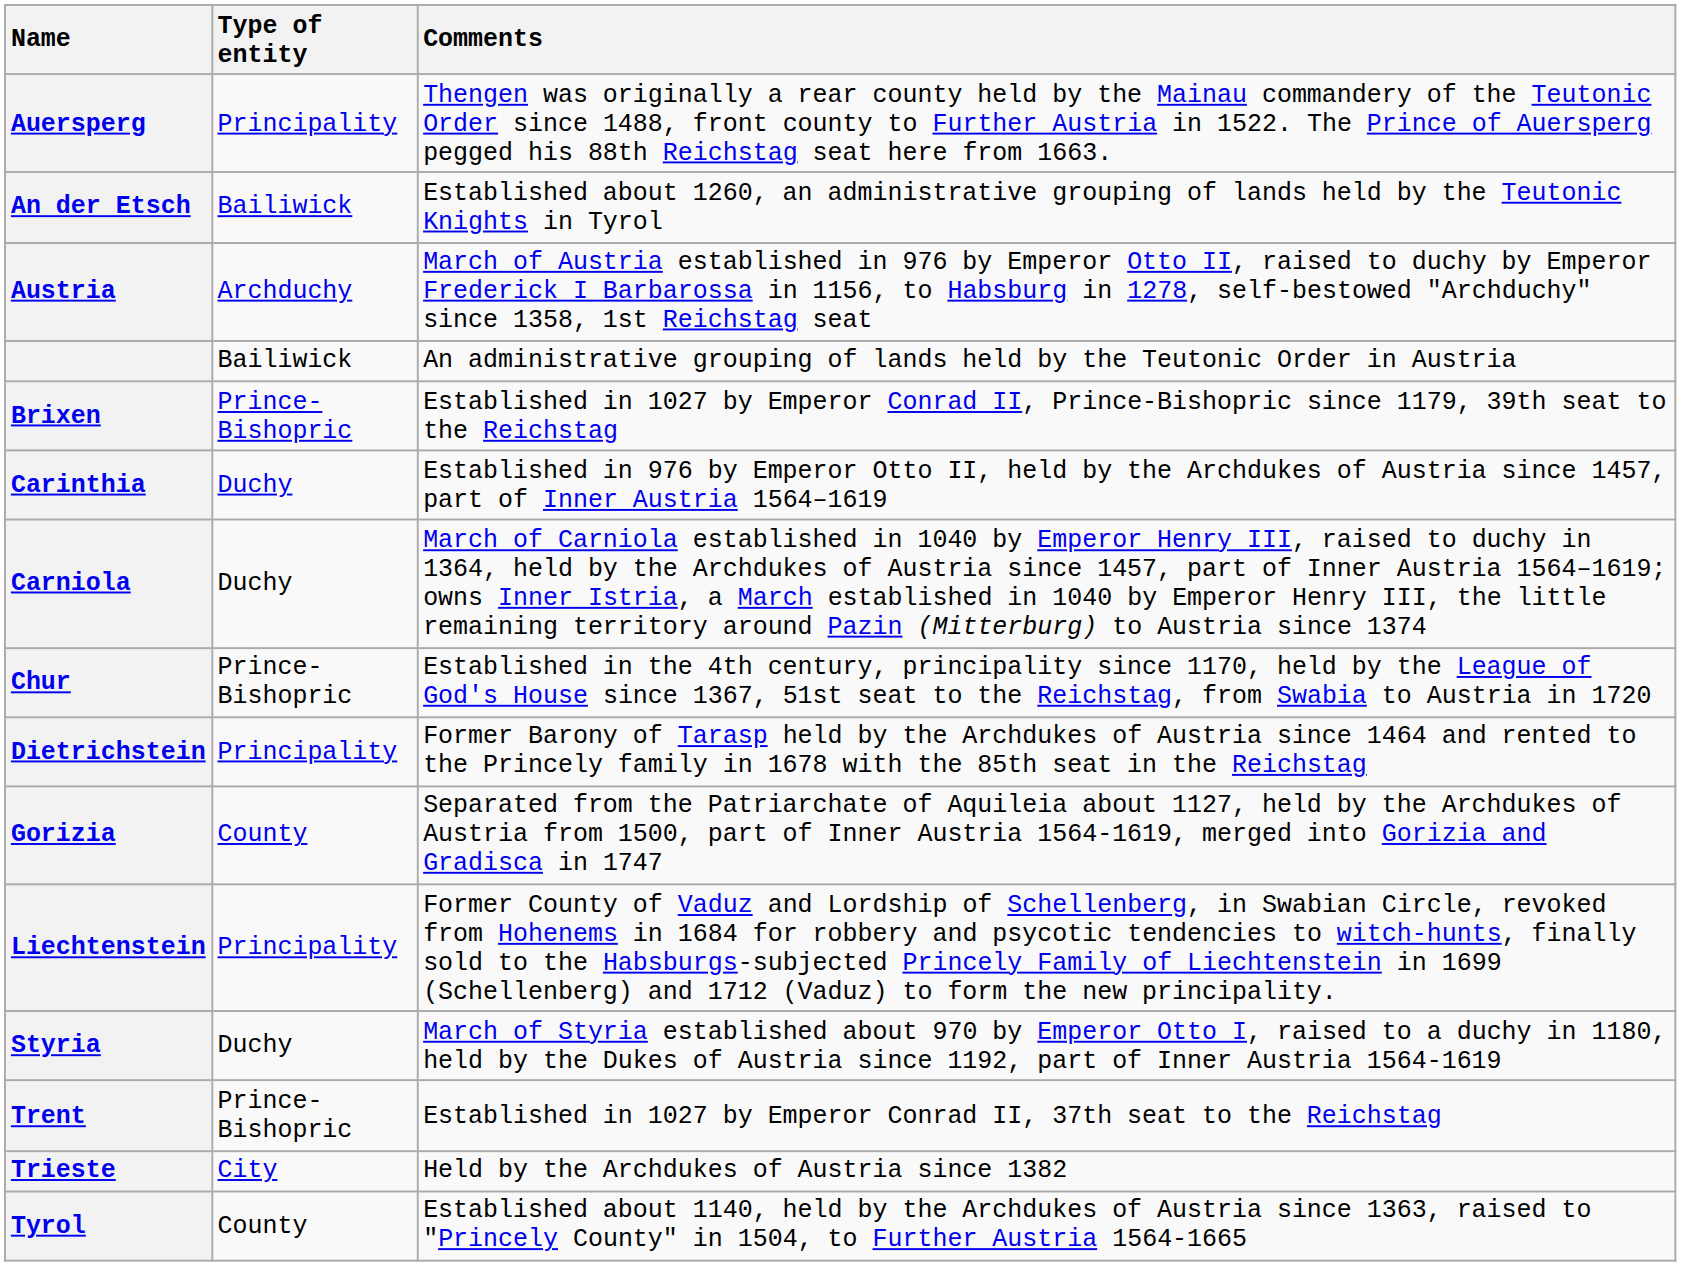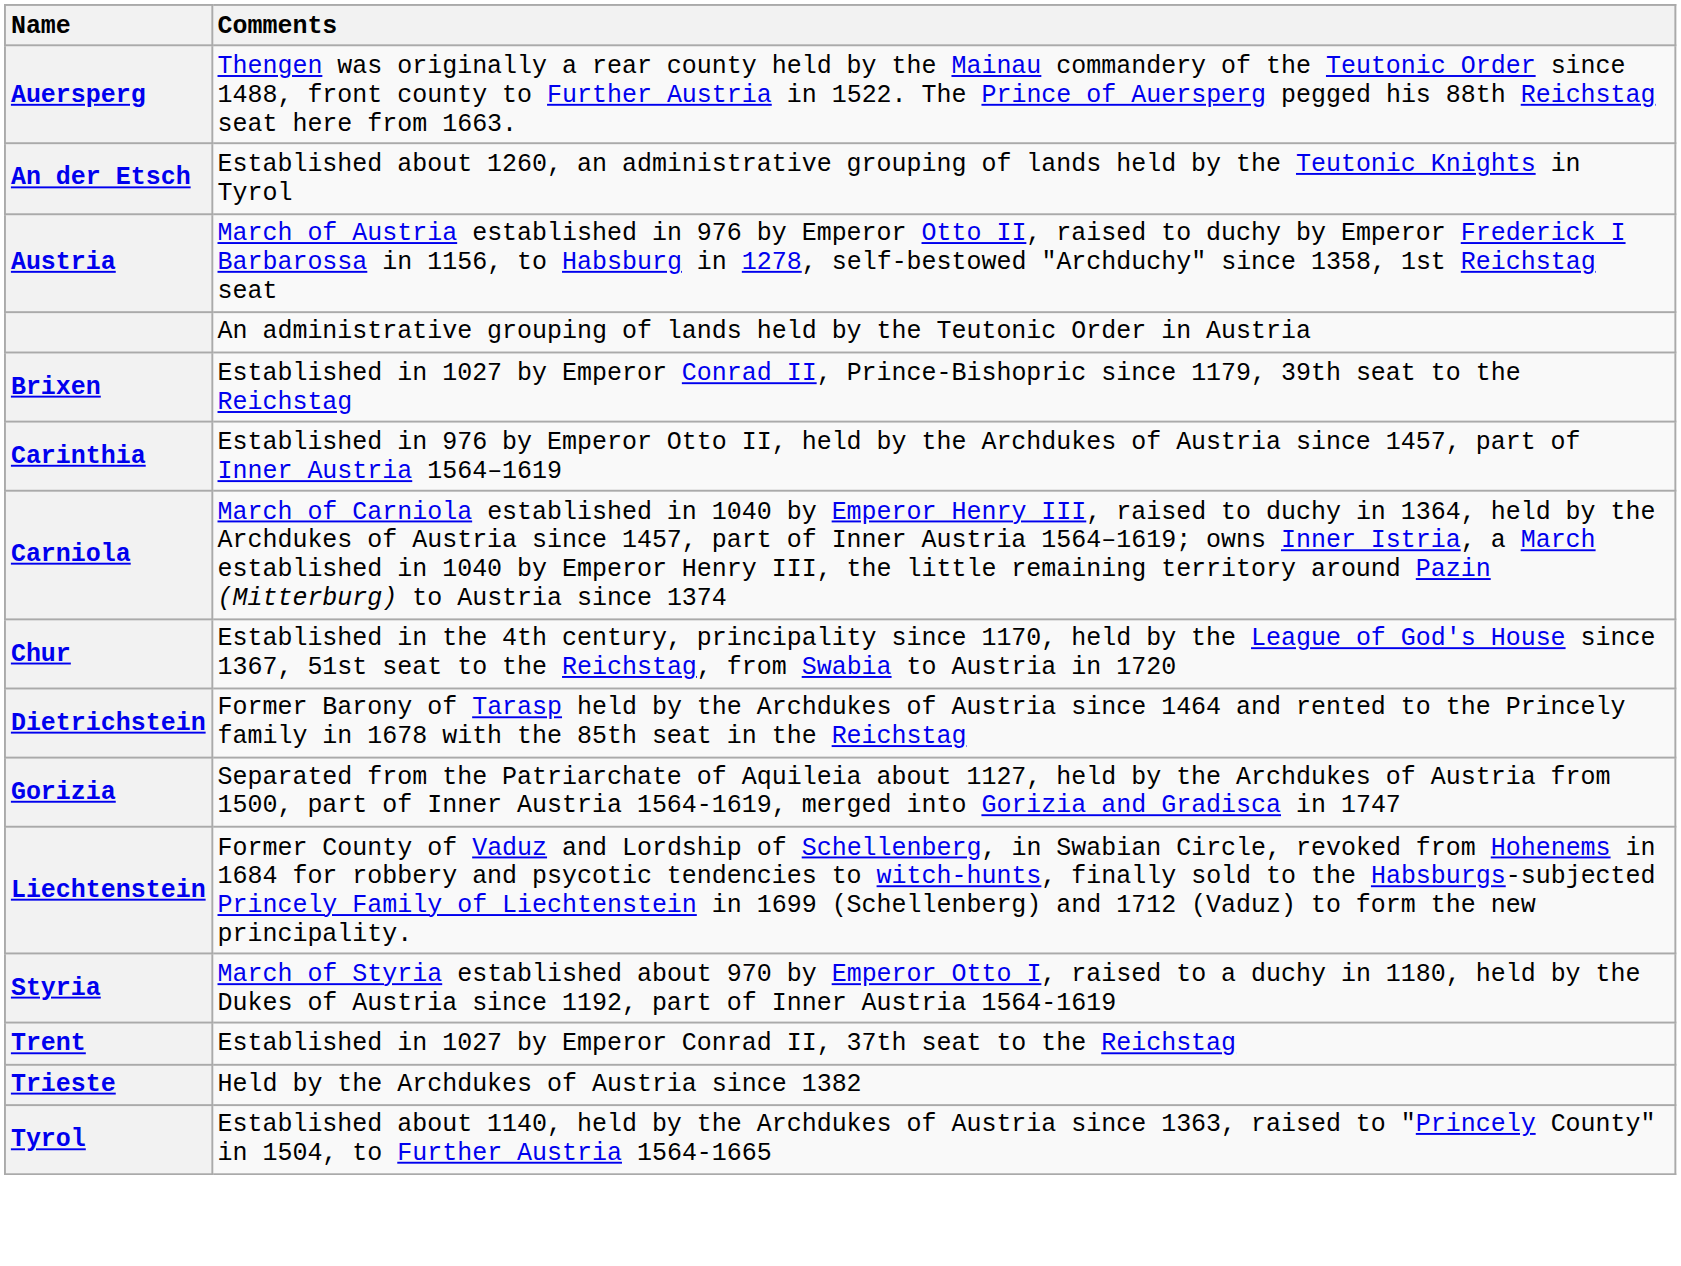- column: Type of entity | Principality | Bailiwick | Archduchy | Bailiwick | Prince-Bishopric | Duchy | Duchy | Prince-Bishopric | Principality | County | Principality | Duchy | Prince-Bishopric | City | County
